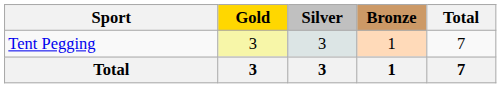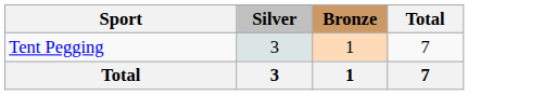- column: Gold | 3 | 3
